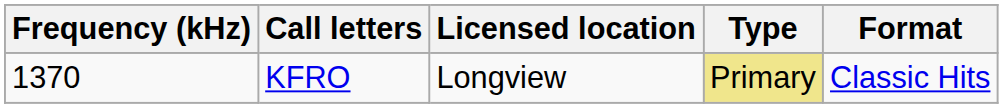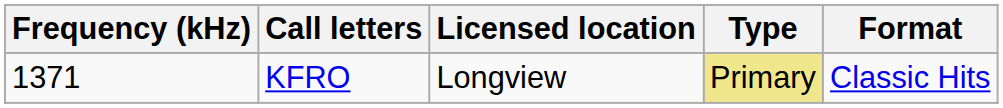KFRO | Frequency (kHz): 1370 -> 1371
